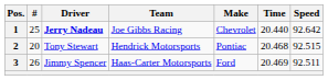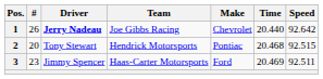1 | #: 25 -> 26
3 | #: 26 -> 23
